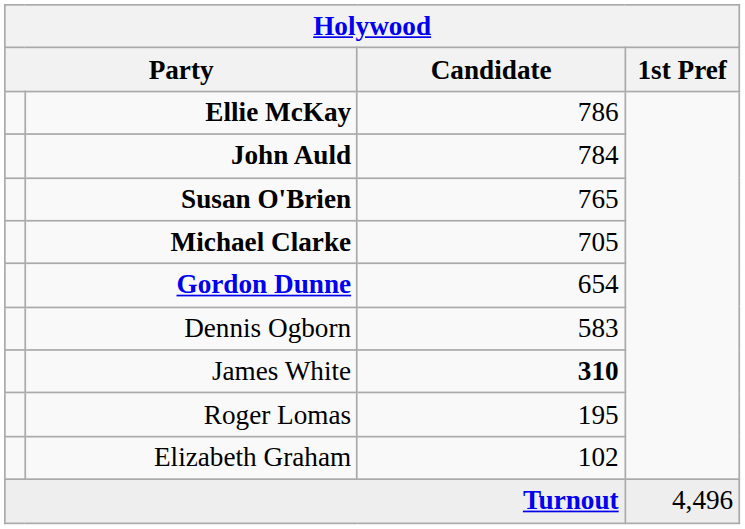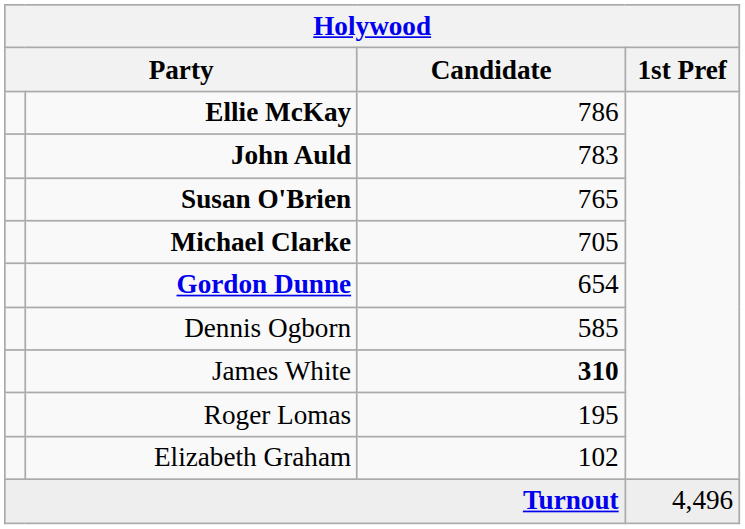John Auld | Candidate: 784 -> 783
Dennis Ogborn | Candidate: 583 -> 585
